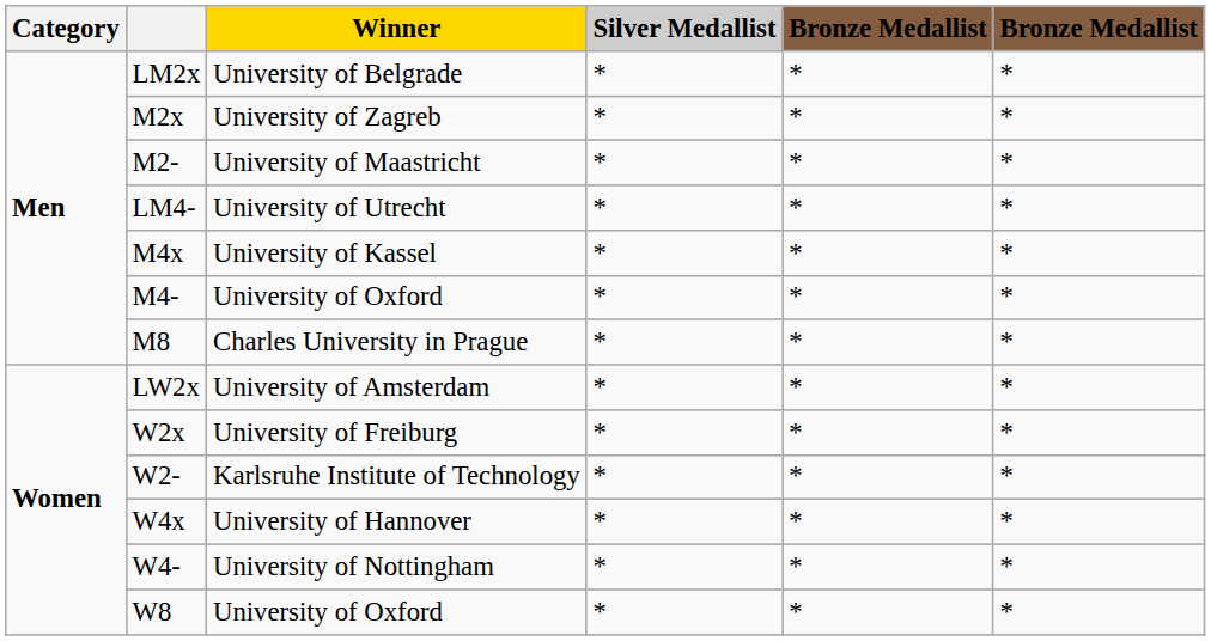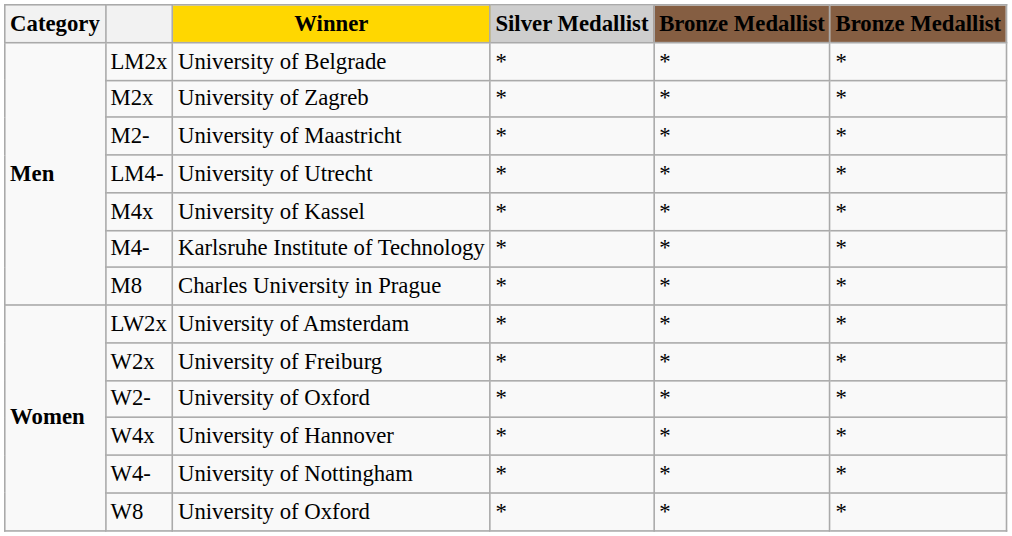M4- | Winner: University of Oxford -> Karlsruhe Institute of Technology
W2- | Winner: Karlsruhe Institute of Technology -> University of Oxford
